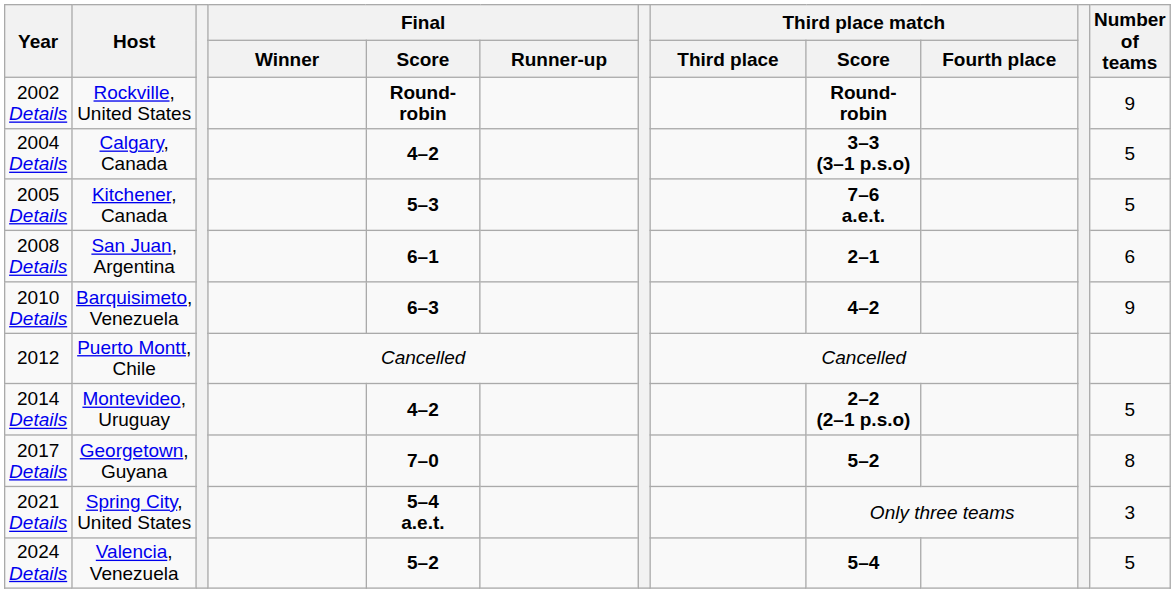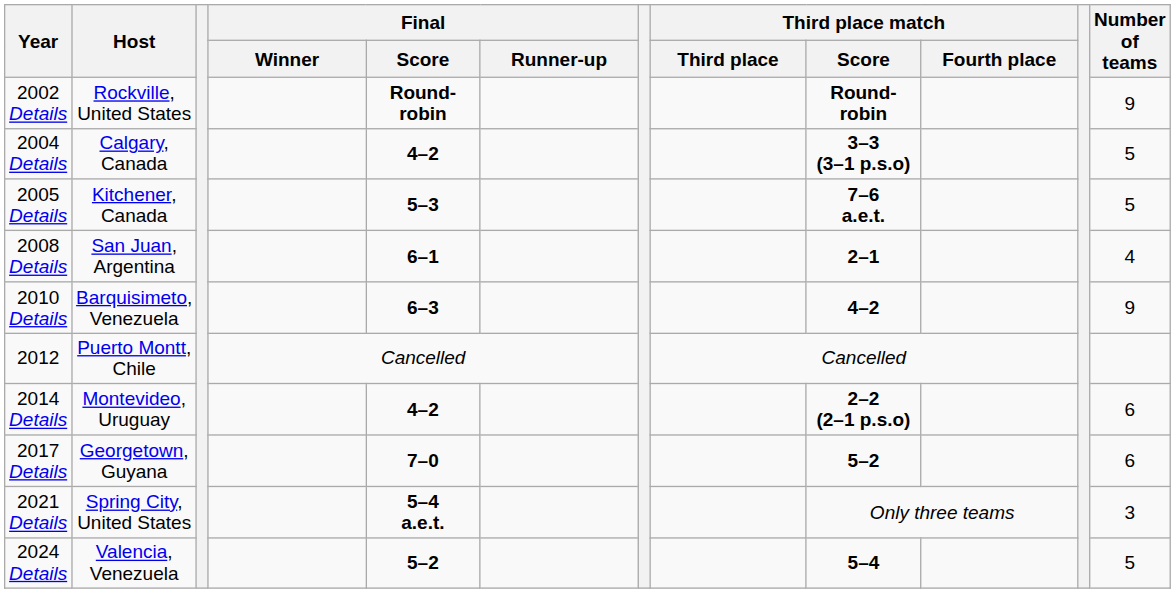2008 Details | Number of teams: 6 -> 4
2014 Details | Number of teams: 5 -> 6
2017 Details | Number of teams: 8 -> 6
